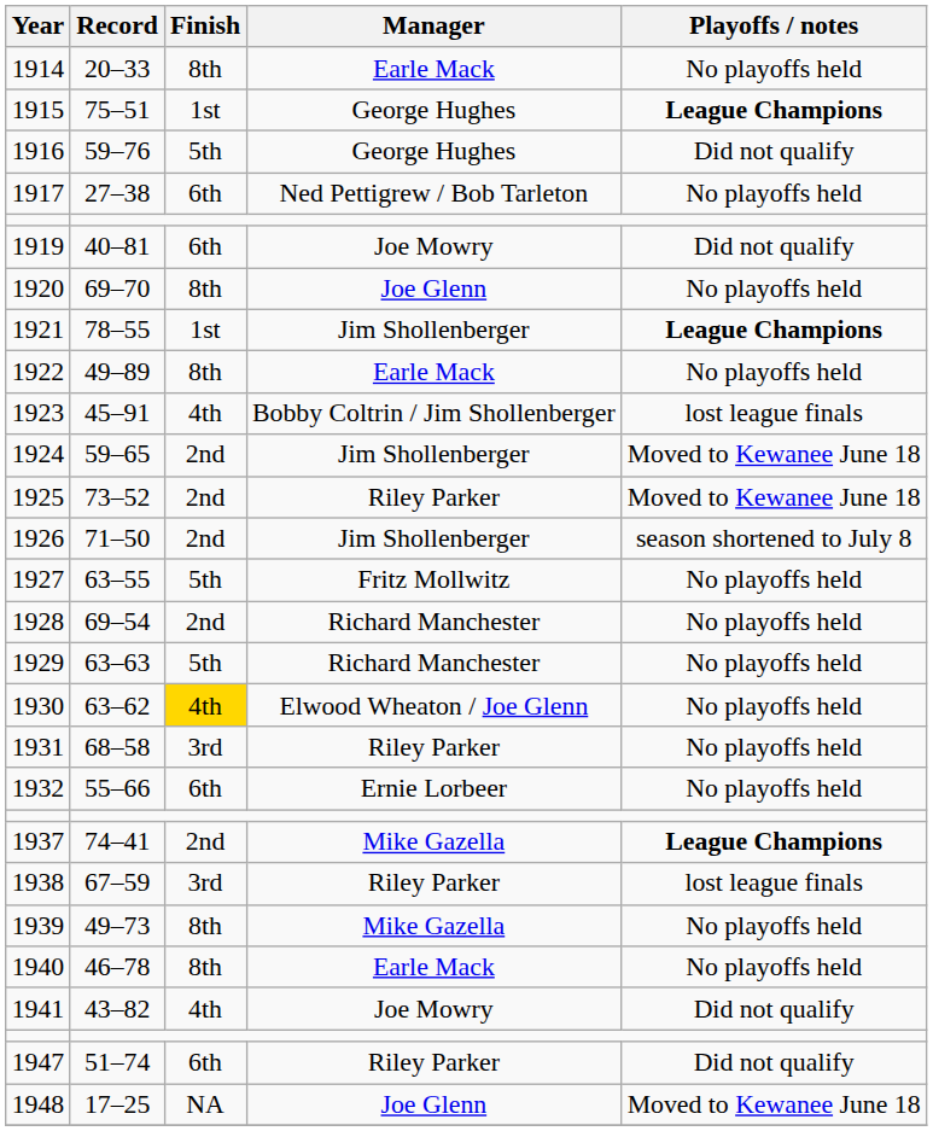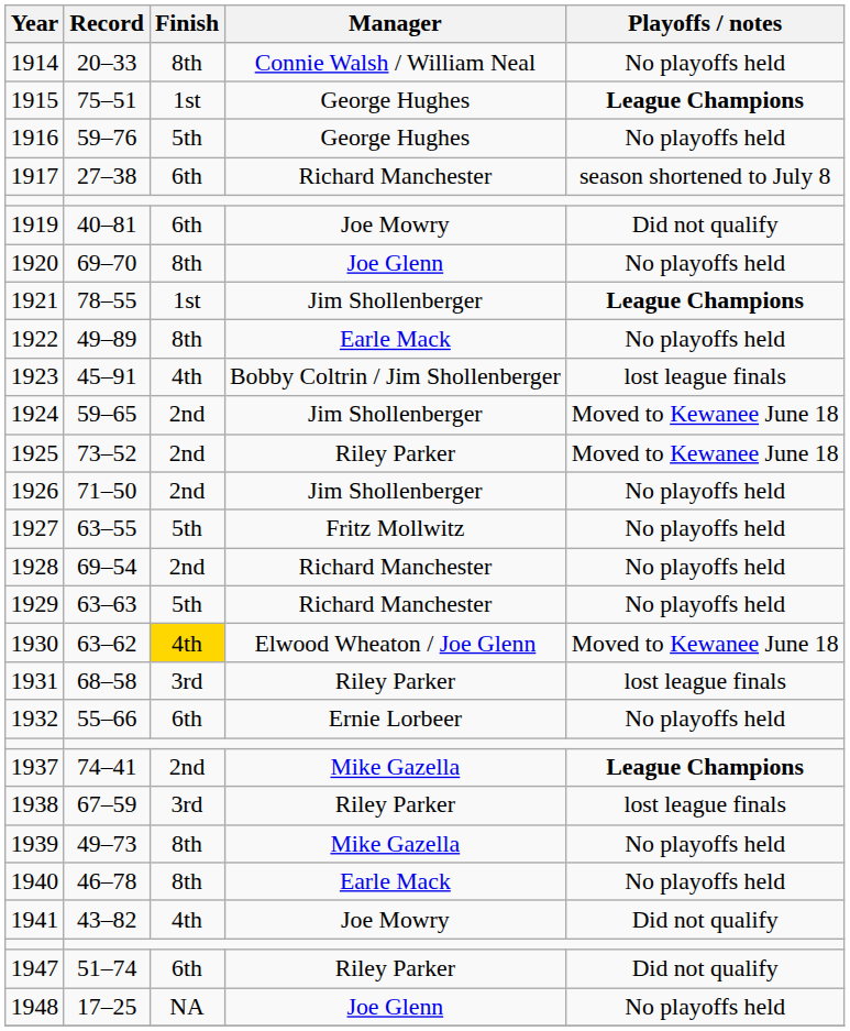1914 | Manager: Earle Mack -> Connie Walsh / William Neal
1916 | Playoffs / notes: Did not qualify -> No playoffs held
1917 | Manager: Ned Pettigrew / Bob Tarleton -> Richard Manchester
1917 | Playoffs / notes: No playoffs held -> season shortened to July 8
1926 | Playoffs / notes: season shortened to July 8 -> No playoffs held
1930 | Playoffs / notes: No playoffs held -> Moved to Kewanee June 18
1931 | Playoffs / notes: No playoffs held -> lost league finals
1948 | Playoffs / notes: Moved to Kewanee June 18 -> No playoffs held
